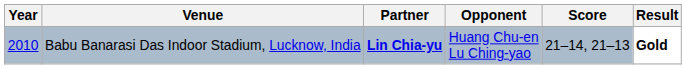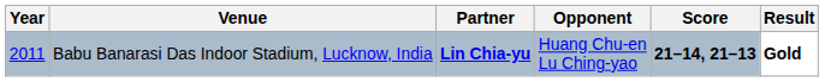Babu Banarasi Das Indoor Stadium, Lucknow, India | Year: 2010 -> 2011
Babu Banarasi Das Indoor Stadium, Lucknow, India | Score: normal -> bold
